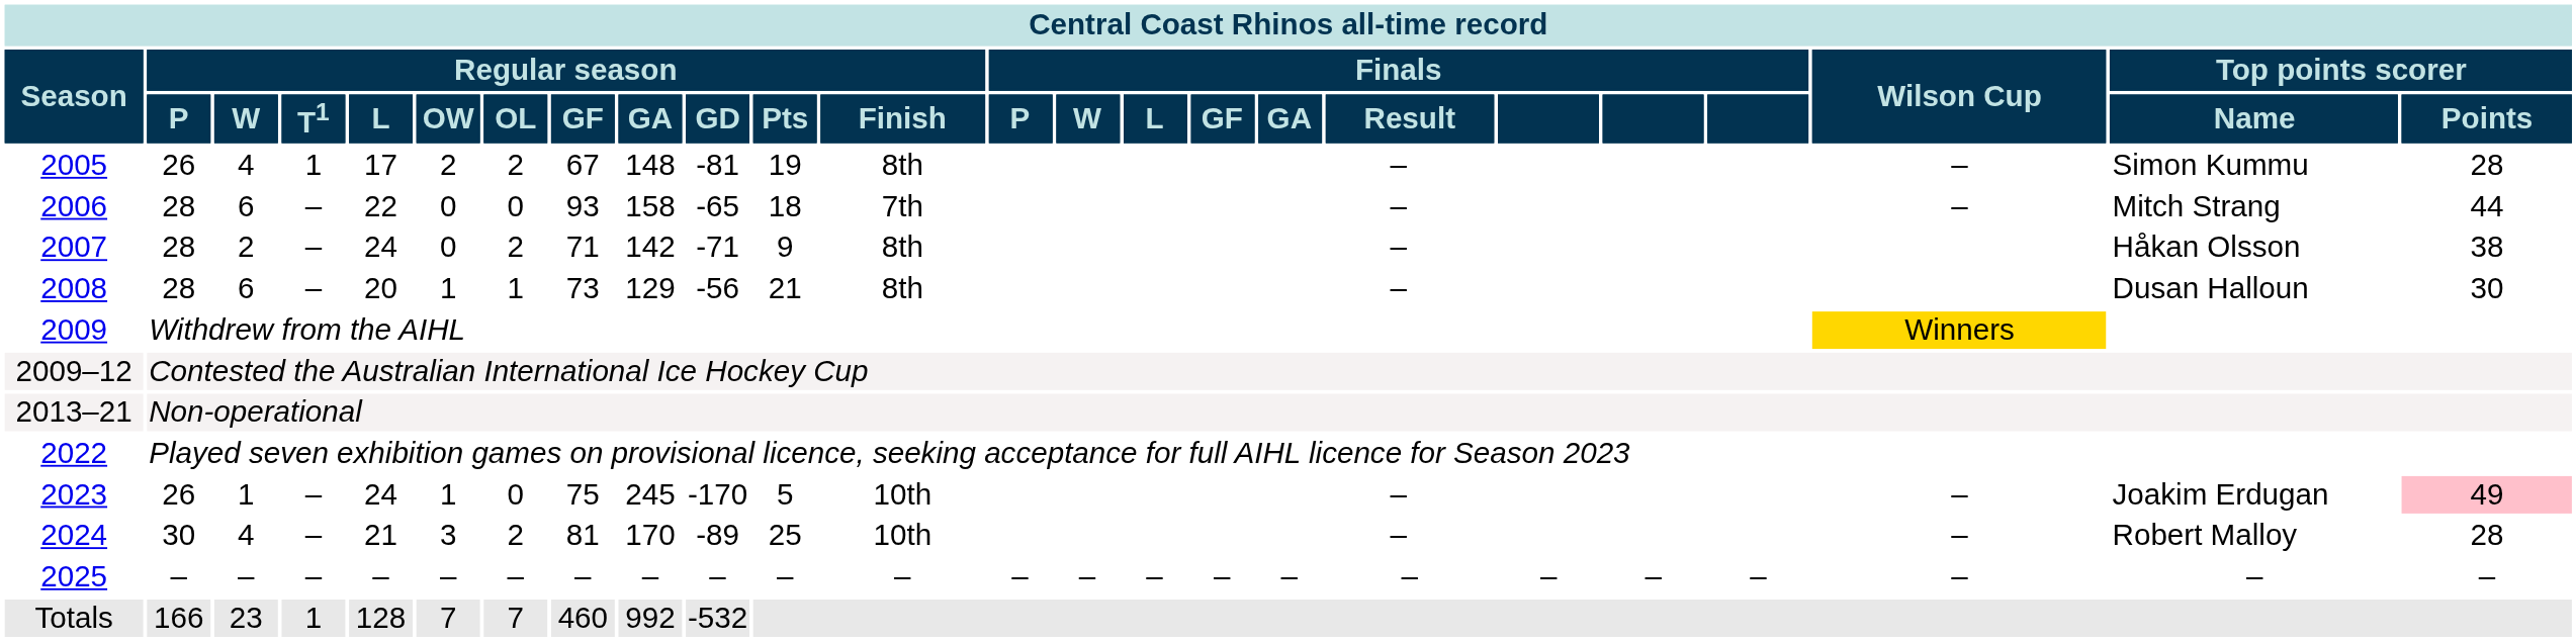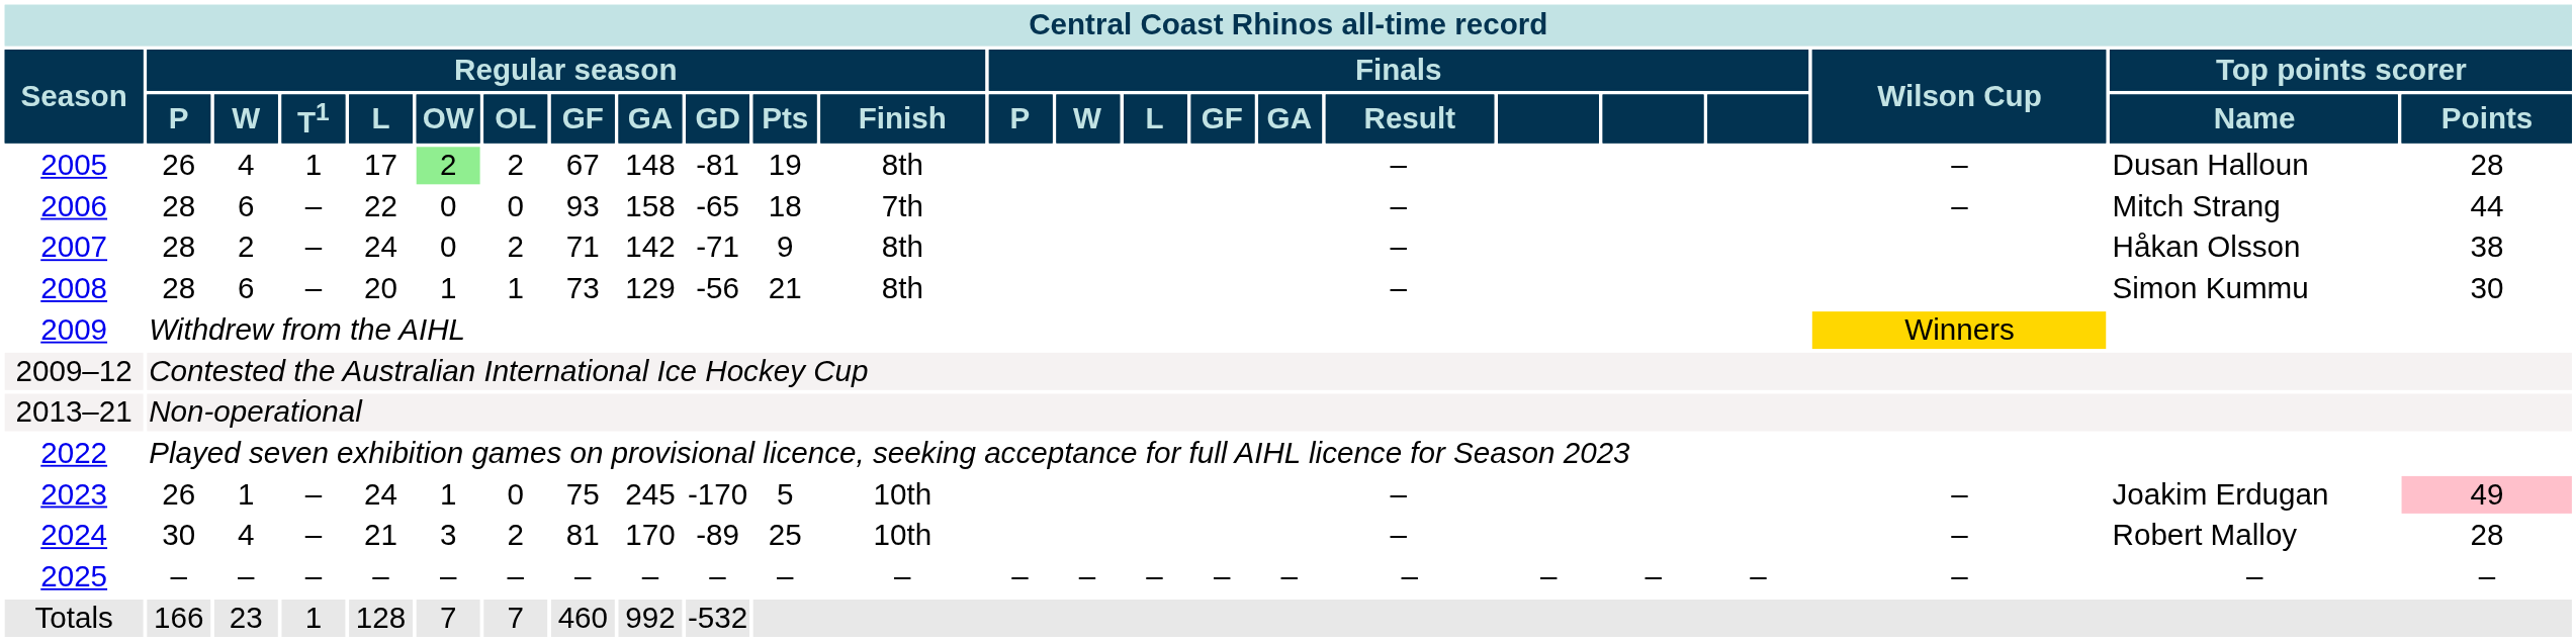2005 | Regular season / OW: no background -> lightgreen background
2005 | Top points scorer / Name: Simon Kummu -> Dusan Halloun
2008 | Top points scorer / Name: Dusan Halloun -> Simon Kummu
